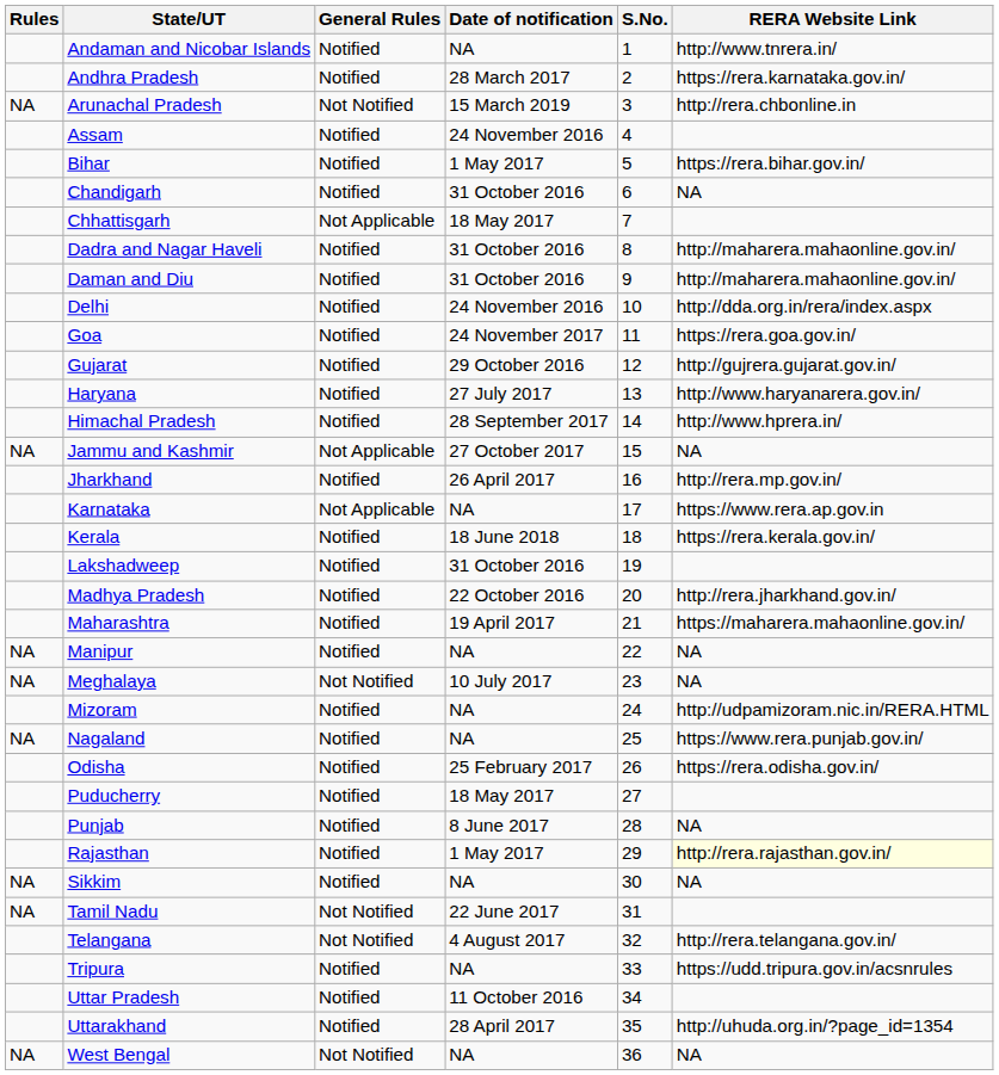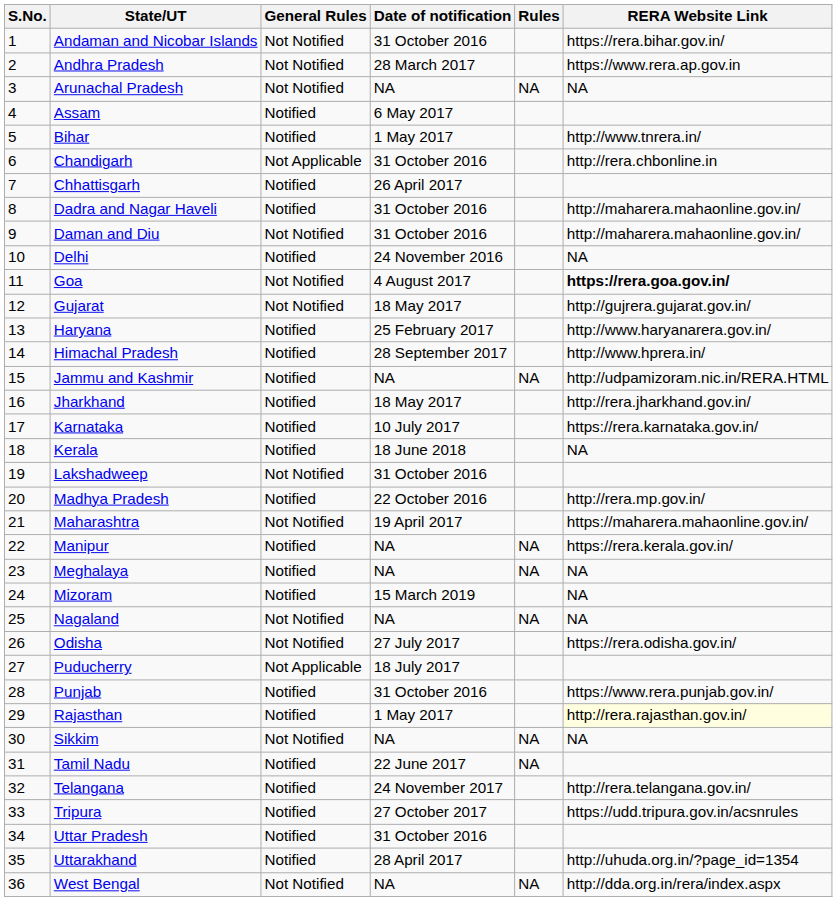columns swapped: S.No. <-> Rules
Andaman and Nicobar Islands | General Rules: Notified -> Not Notified
Andaman and Nicobar Islands | Date of notification: NA -> 31 October 2016
Andaman and Nicobar Islands | RERA Website Link: http://www.tnrera.in/ -> https://rera.bihar.gov.in/
Andhra Pradesh | General Rules: Notified -> Not Notified
Andhra Pradesh | RERA Website Link: https://rera.karnataka.gov.in/ -> https://www.rera.ap.gov.in
Arunachal Pradesh | Date of notification: 15 March 2019 -> NA
Arunachal Pradesh | RERA Website Link: http://rera.chbonline.in -> NA
Assam | Date of notification: 24 November 2016 -> 6 May 2017
Bihar | RERA Website Link: https://rera.bihar.gov.in/ -> http://www.tnrera.in/
Chandigarh | General Rules: Notified -> Not Applicable
Chandigarh | RERA Website Link: NA -> http://rera.chbonline.in
Chhattisgarh | General Rules: Not Applicable -> Notified
Chhattisgarh | Date of notification: 18 May 2017 -> 26 April 2017
Daman and Diu | General Rules: Notified -> Not Notified
Delhi | RERA Website Link: http://dda.org.in/rera/index.aspx -> NA
Goa | General Rules: Notified -> Not Notified
Goa | Date of notification: 24 November 2017 -> 4 August 2017
Goa | RERA Website Link: normal -> bold
Gujarat | General Rules: Notified -> Not Notified
Gujarat | Date of notification: 29 October 2016 -> 18 May 2017
Haryana | Date of notification: 27 July 2017 -> 25 February 2017
Jammu and Kashmir | General Rules: Not Applicable -> Notified
Jammu and Kashmir | Date of notification: 27 October 2017 -> NA
Jammu and Kashmir | RERA Website Link: NA -> http://udpamizoram.nic.in/RERA.HTML
Jharkhand | Date of notification: 26 April 2017 -> 18 May 2017
Jharkhand | RERA Website Link: http://rera.mp.gov.in/ -> http://rera.jharkhand.gov.in/
Karnataka | General Rules: Not Applicable -> Notified
Karnataka | Date of notification: NA -> 10 July 2017
Karnataka | RERA Website Link: https://www.rera.ap.gov.in -> https://rera.karnataka.gov.in/
Kerala | RERA Website Link: https://rera.kerala.gov.in/ -> NA
Lakshadweep | General Rules: Notified -> Not Notified
Madhya Pradesh | RERA Website Link: http://rera.jharkhand.gov.in/ -> http://rera.mp.gov.in/
Maharashtra | General Rules: Notified -> Not Notified
Manipur | RERA Website Link: NA -> https://rera.kerala.gov.in/
Meghalaya | General Rules: Not Notified -> Notified
Meghalaya | Date of notification: 10 July 2017 -> NA
Mizoram | Date of notification: NA -> 15 March 2019
Mizoram | RERA Website Link: http://udpamizoram.nic.in/RERA.HTML -> NA
Nagaland | General Rules: Notified -> Not Notified
Nagaland | RERA Website Link: https://www.rera.punjab.gov.in/ -> NA
Odisha | General Rules: Notified -> Not Notified
Odisha | Date of notification: 25 February 2017 -> 27 July 2017
Puducherry | General Rules: Notified -> Not Applicable
Puducherry | Date of notification: 18 May 2017 -> 18 July 2017
Punjab | Date of notification: 8 June 2017 -> 31 October 2016
Punjab | RERA Website Link: NA -> https://www.rera.punjab.gov.in/
Sikkim | General Rules: Notified -> Not Notified
Tamil Nadu | General Rules: Not Notified -> Notified
Telangana | General Rules: Not Notified -> Notified
Telangana | Date of notification: 4 August 2017 -> 24 November 2017
Tripura | Date of notification: NA -> 27 October 2017
Uttar Pradesh | Date of notification: 11 October 2016 -> 31 October 2016
West Bengal | RERA Website Link: NA -> http://dda.org.in/rera/index.aspx
